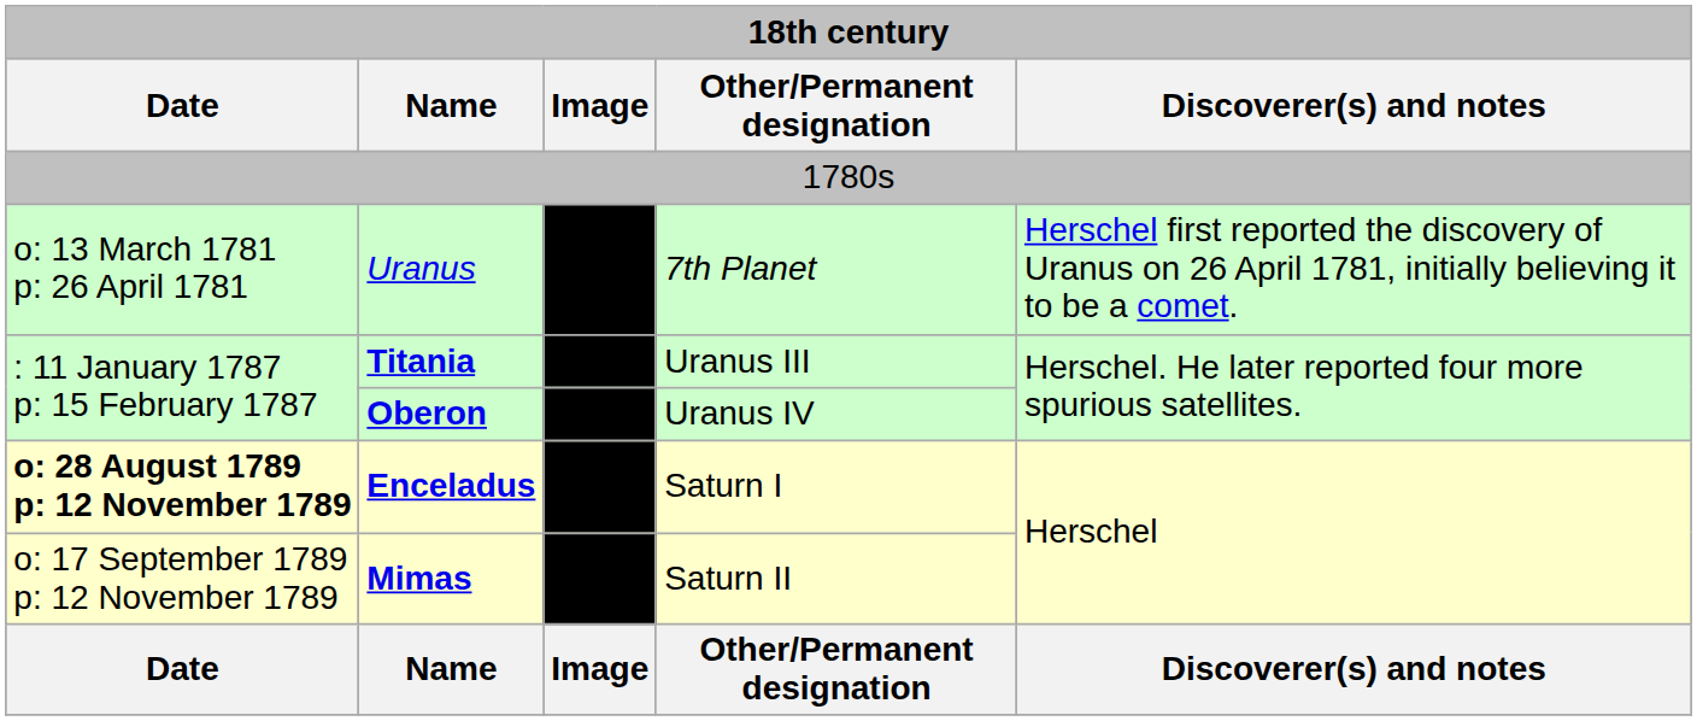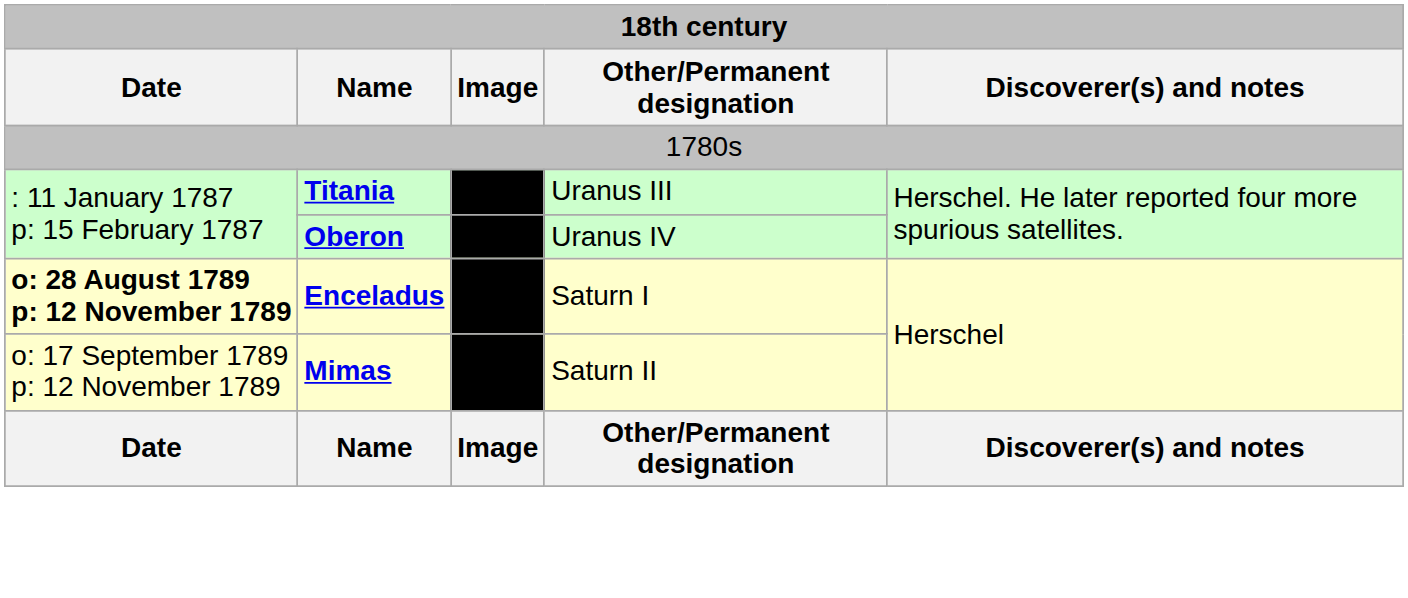- row: o: 13 March 1781 p: 26 April 1781 | Uranus | 7th Planet | Herschel first reported the discovery of Uranus on 26 April 1781, initially believing it to be a comet.
